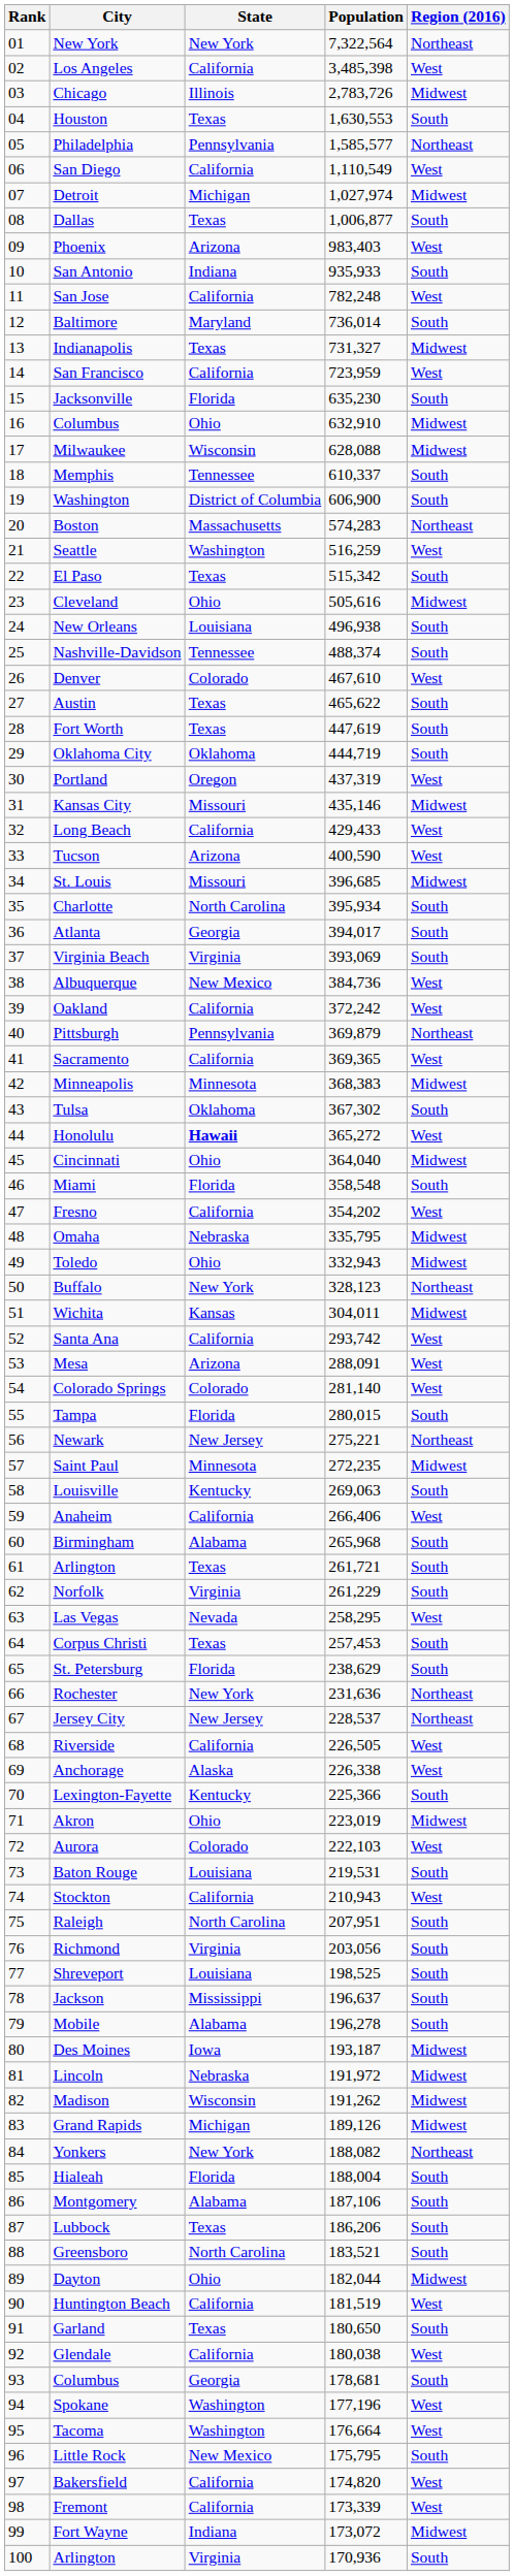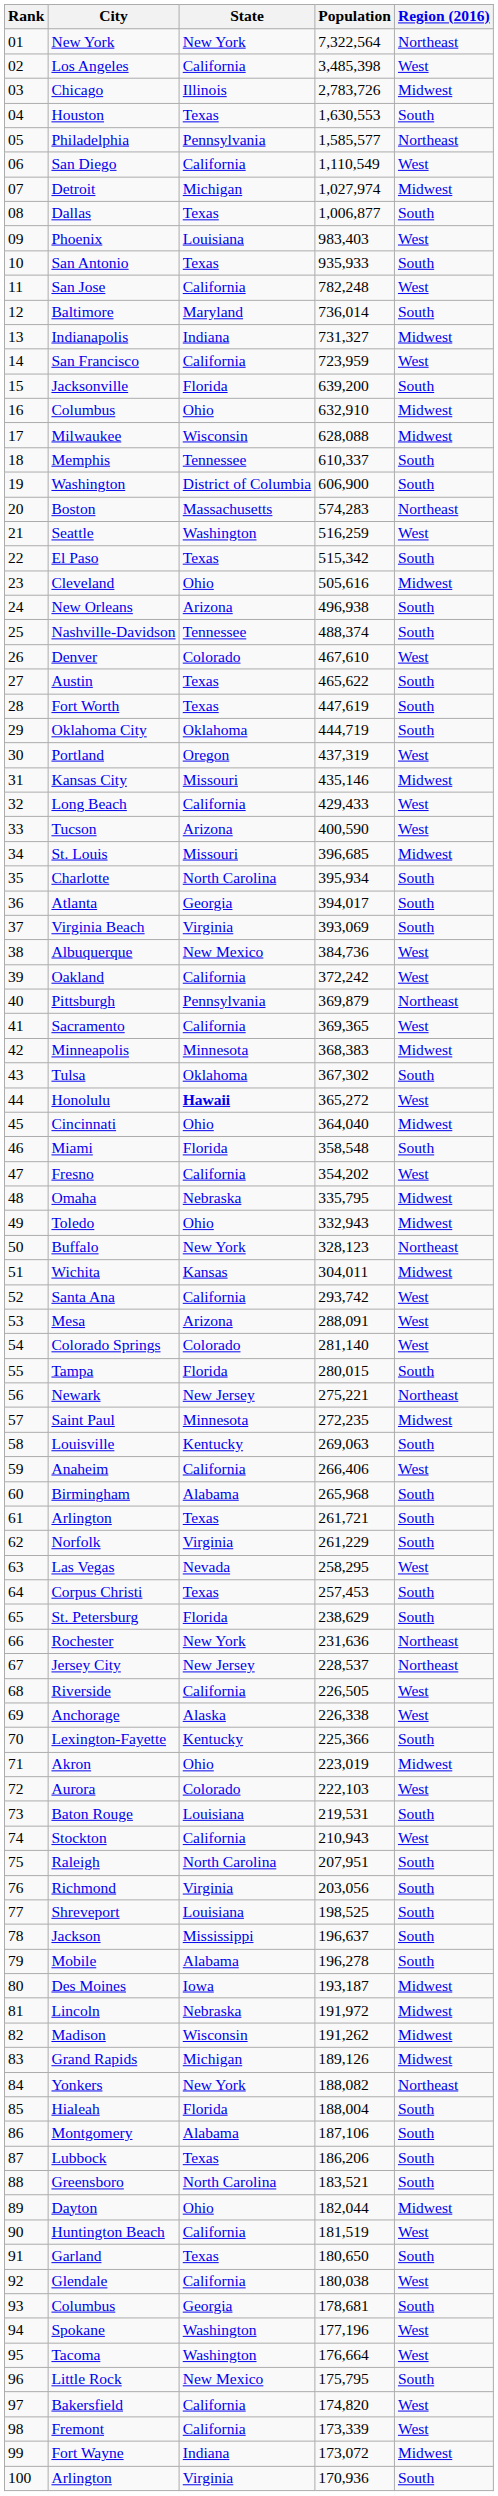Phoenix | State: Arizona -> Louisiana
San Antonio | State: Indiana -> Texas
Indianapolis | State: Texas -> Indiana
Jacksonville | Population: 635,230 -> 639,200
New Orleans | State: Louisiana -> Arizona
